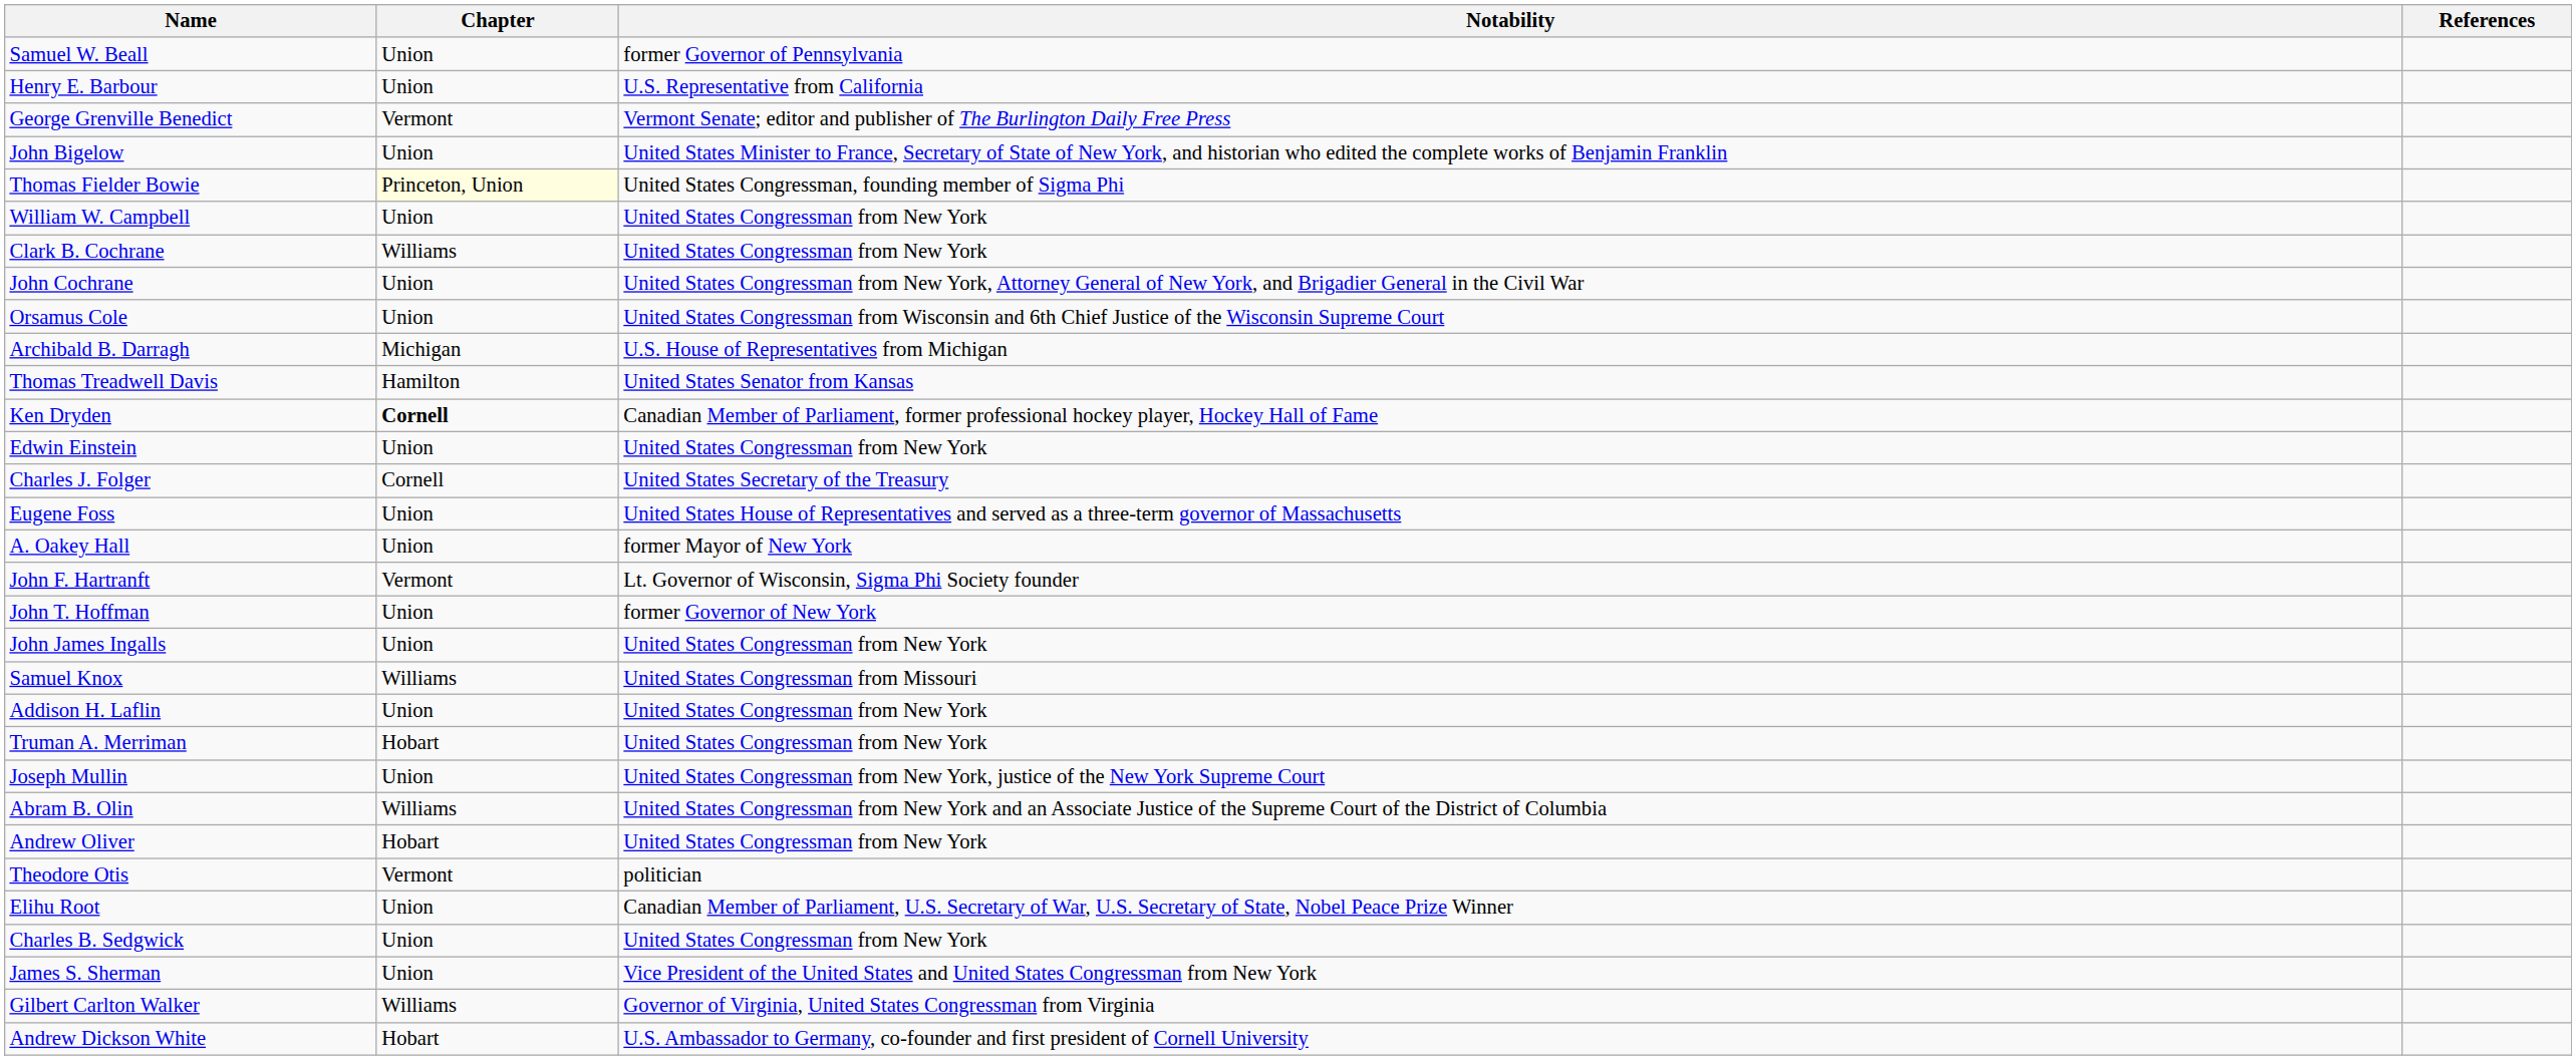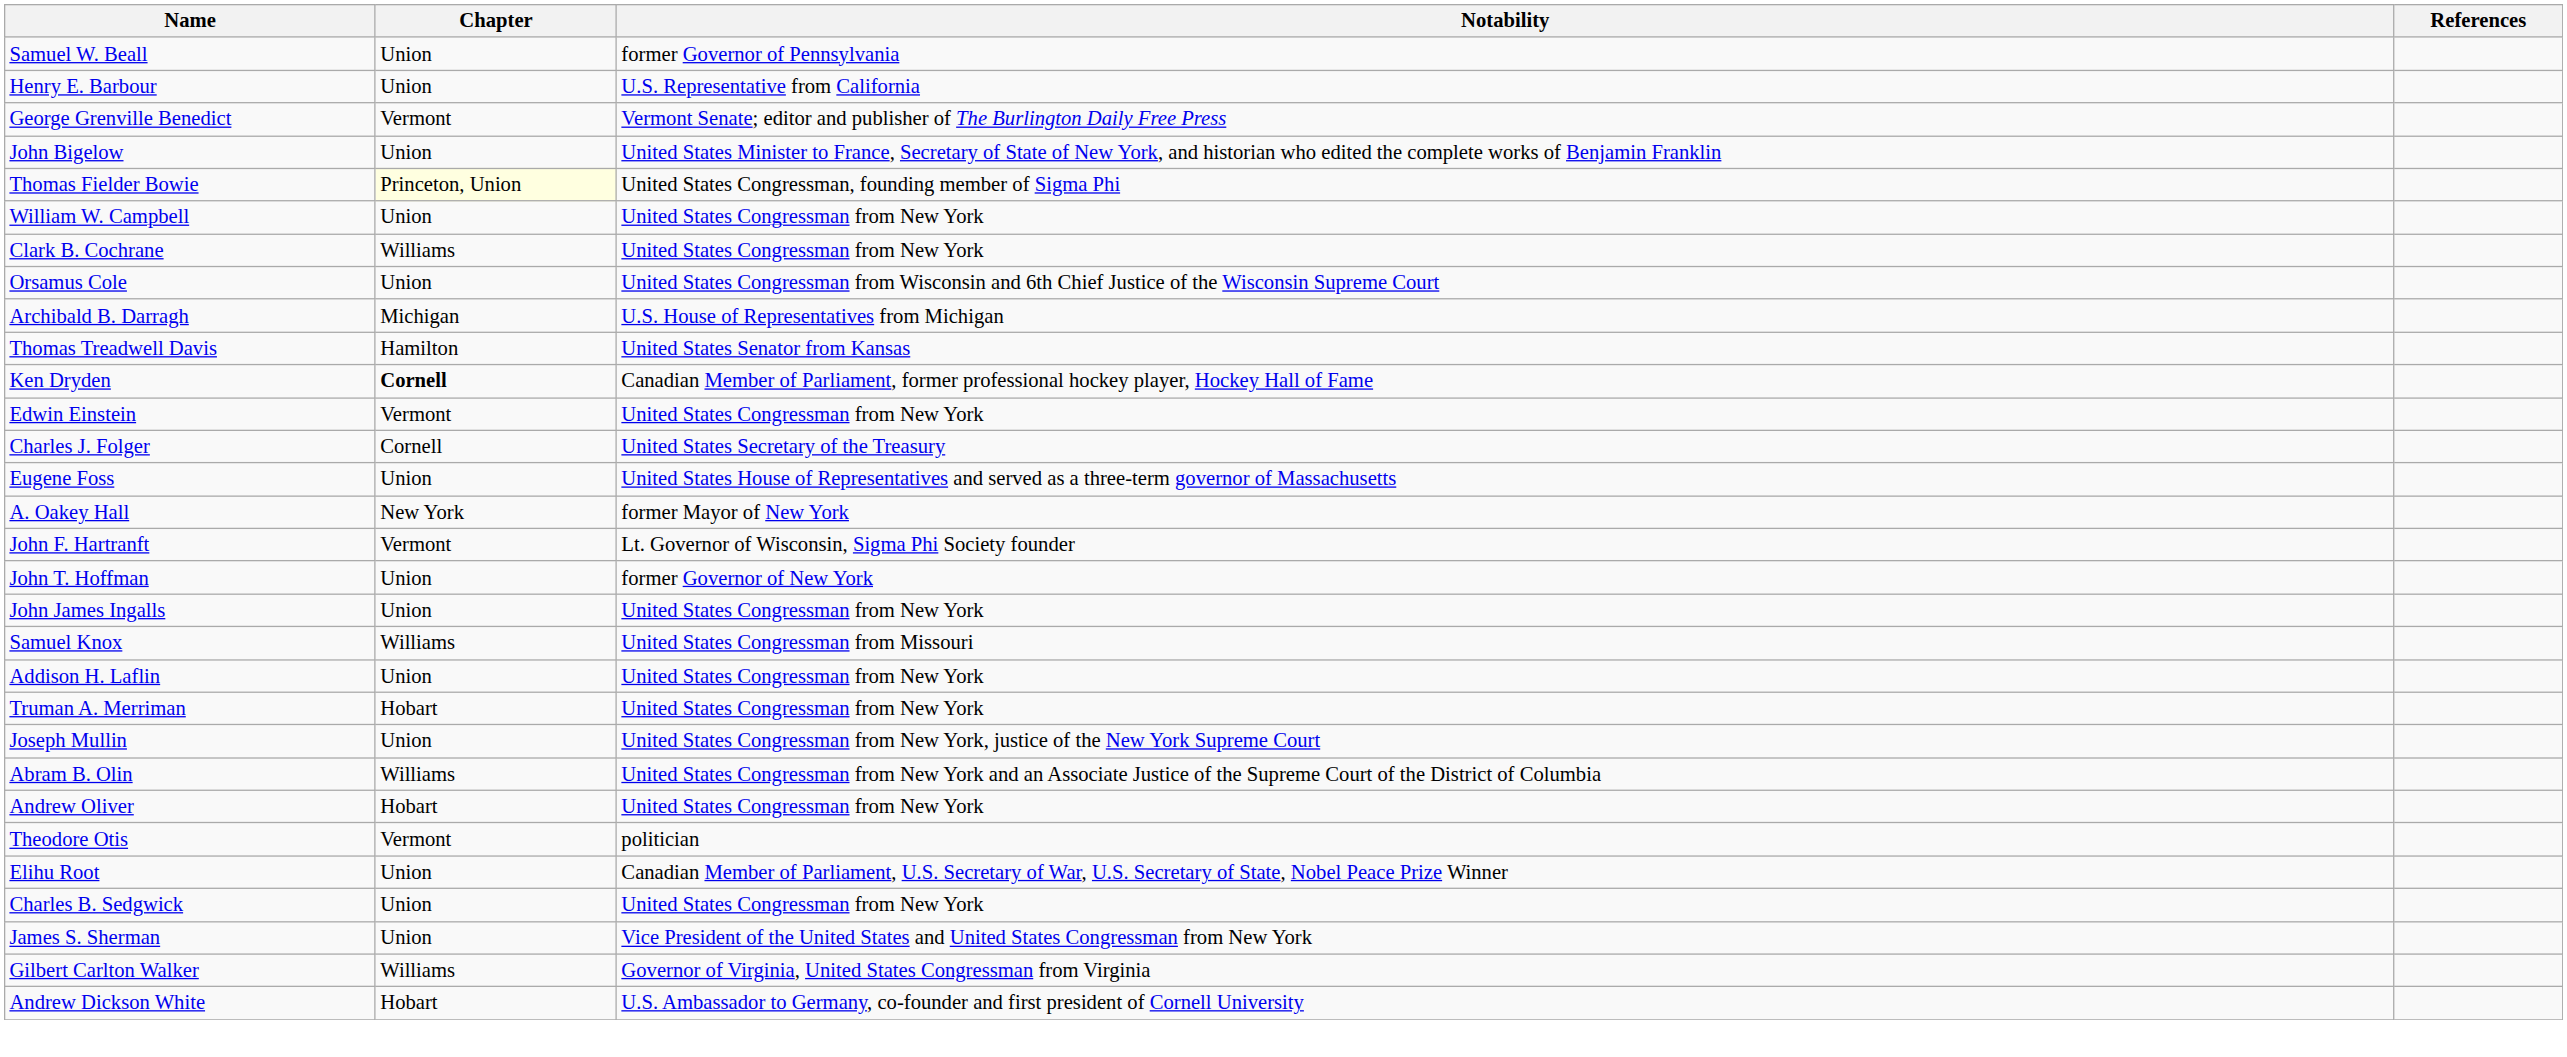- row: John Cochrane | Union | United States Congressman from New York, Attorney General of New York, and Brigadier General in the Civil War
Edwin Einstein | Chapter: Union -> Vermont
A. Oakey Hall | Chapter: Union -> New York
